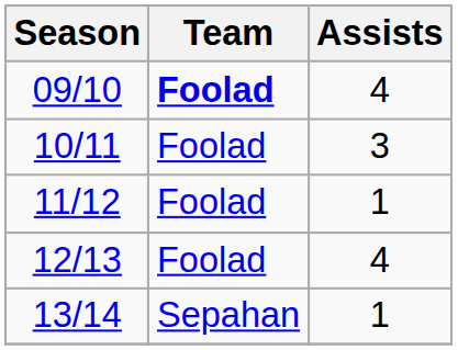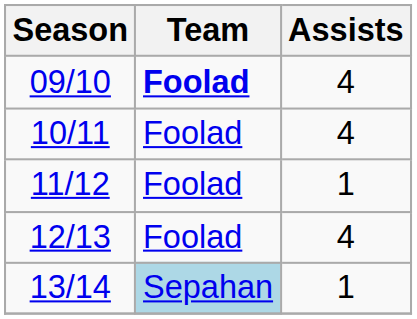10/11 | Assists: 3 -> 4
13/14 | Team: no background -> lightblue background
